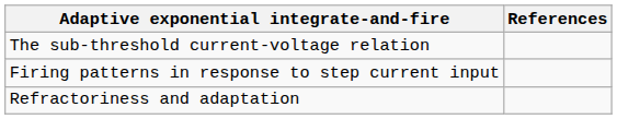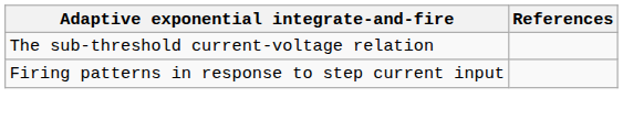- row: Refractoriness and adaptation
